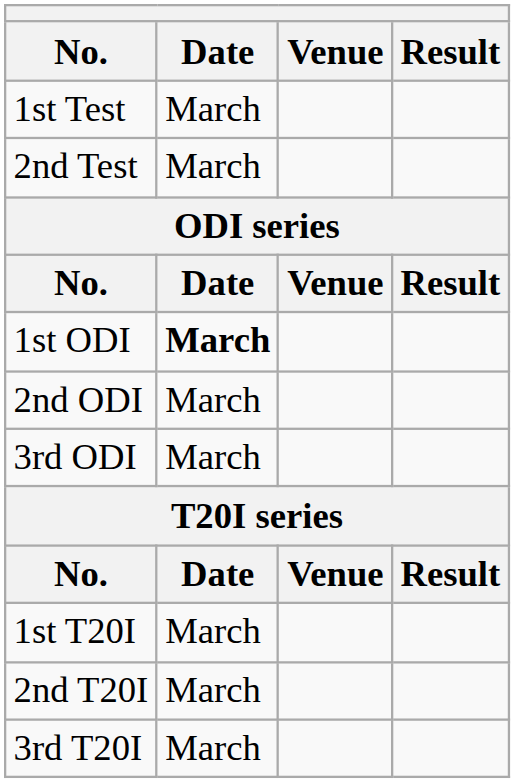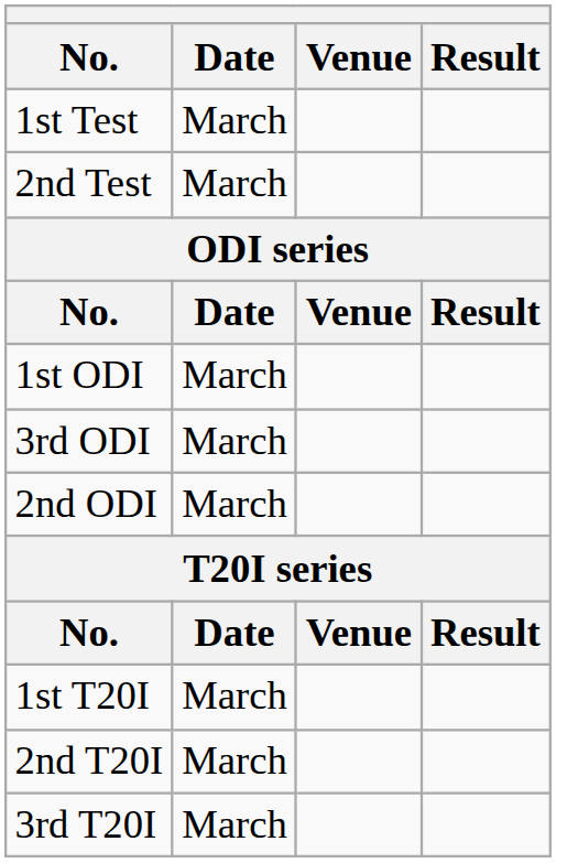1st ODI | Date: bold -> normal
rows swapped: 2nd ODI <-> 3rd ODI
